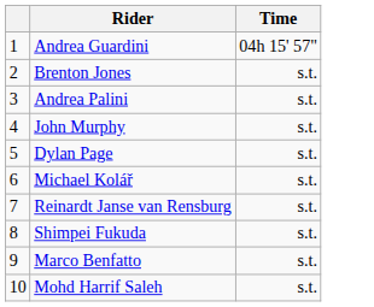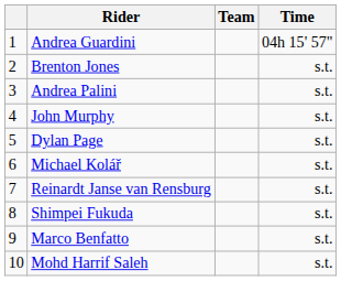+ column: Team
